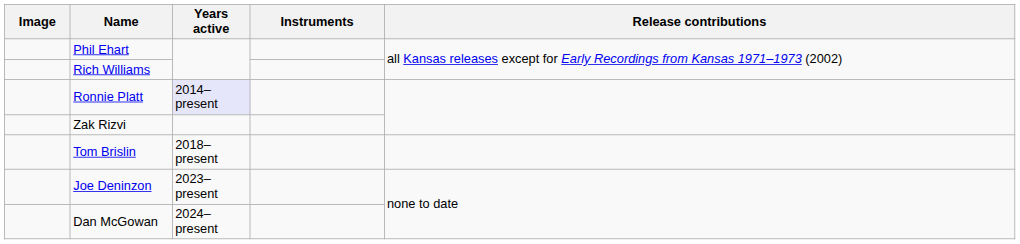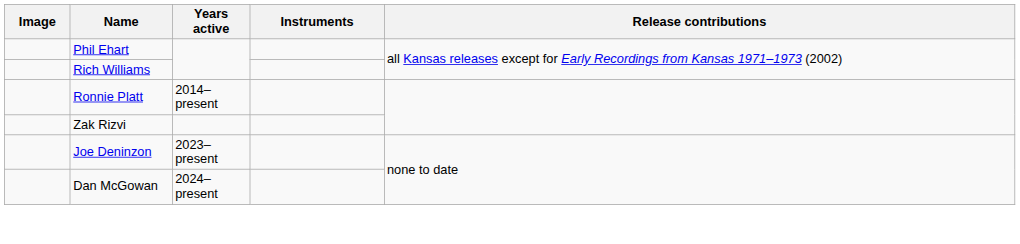Ronnie Platt | Years active: lavender background -> no background
- row: Tom Brislin | 2018–present
